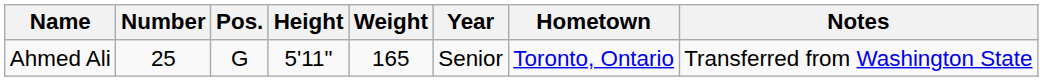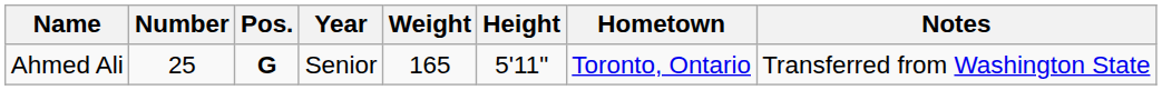columns swapped: Height <-> Year
Ahmed Ali | Pos.: normal -> bold
